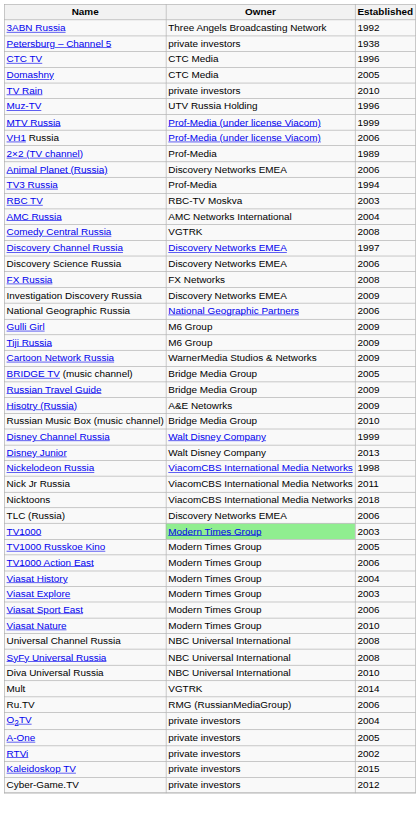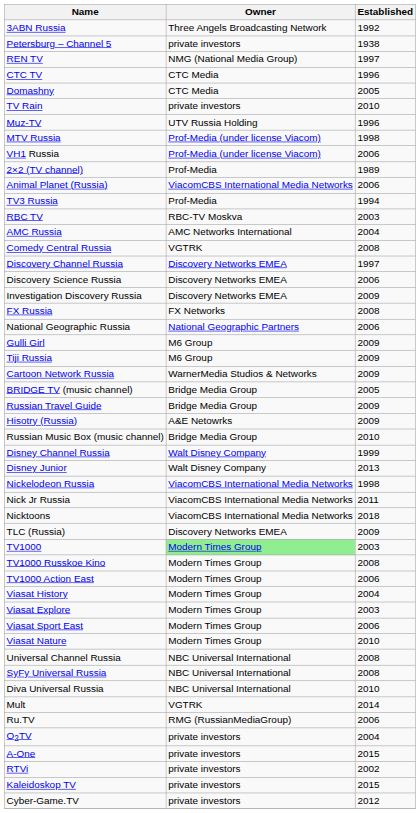+ row: REN TV | NMG (National Media Group) | 1997
MTV Russia | Established: 1999 -> 1998
Animal Planet (Russia) | Owner: Discovery Networks EMEA -> ViacomCBS International Media Networks
rows swapped: Investigation Discovery Russia <-> FX Russia
TLC (Russia) | Established: 2006 -> 2009
TV1000 Russkoe Kino | Established: 2005 -> 2008
A-One | Established: 2005 -> 2015
